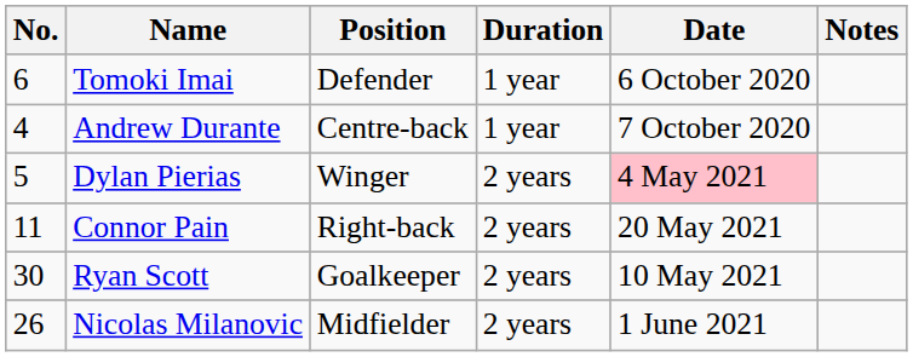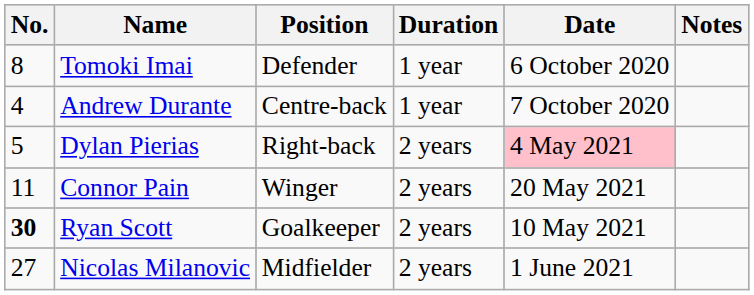Tomoki Imai | No.: 6 -> 8
Dylan Pierias | Position: Winger -> Right-back
Connor Pain | Position: Right-back -> Winger
Ryan Scott | No.: normal -> bold
Nicolas Milanovic | No.: 26 -> 27
